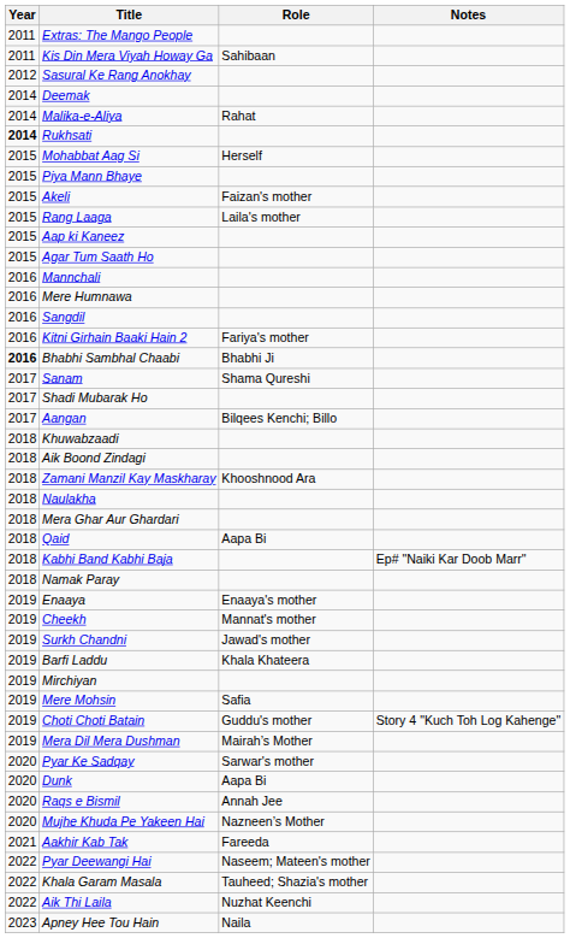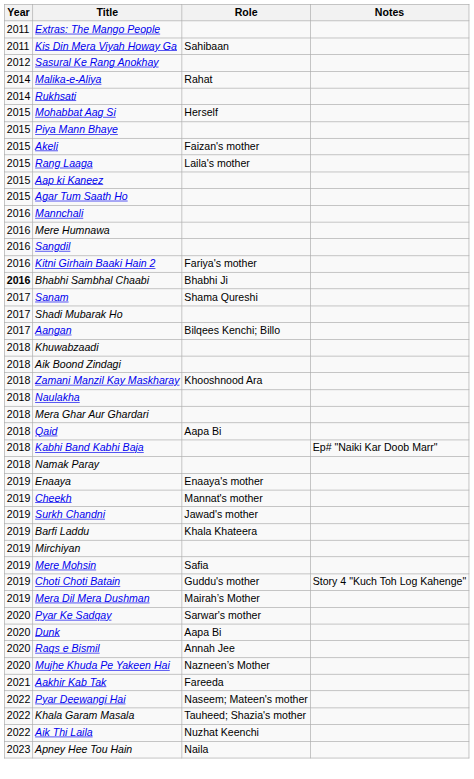- row: 2014 | Deemak
Rukhsati | Year: bold -> normal
